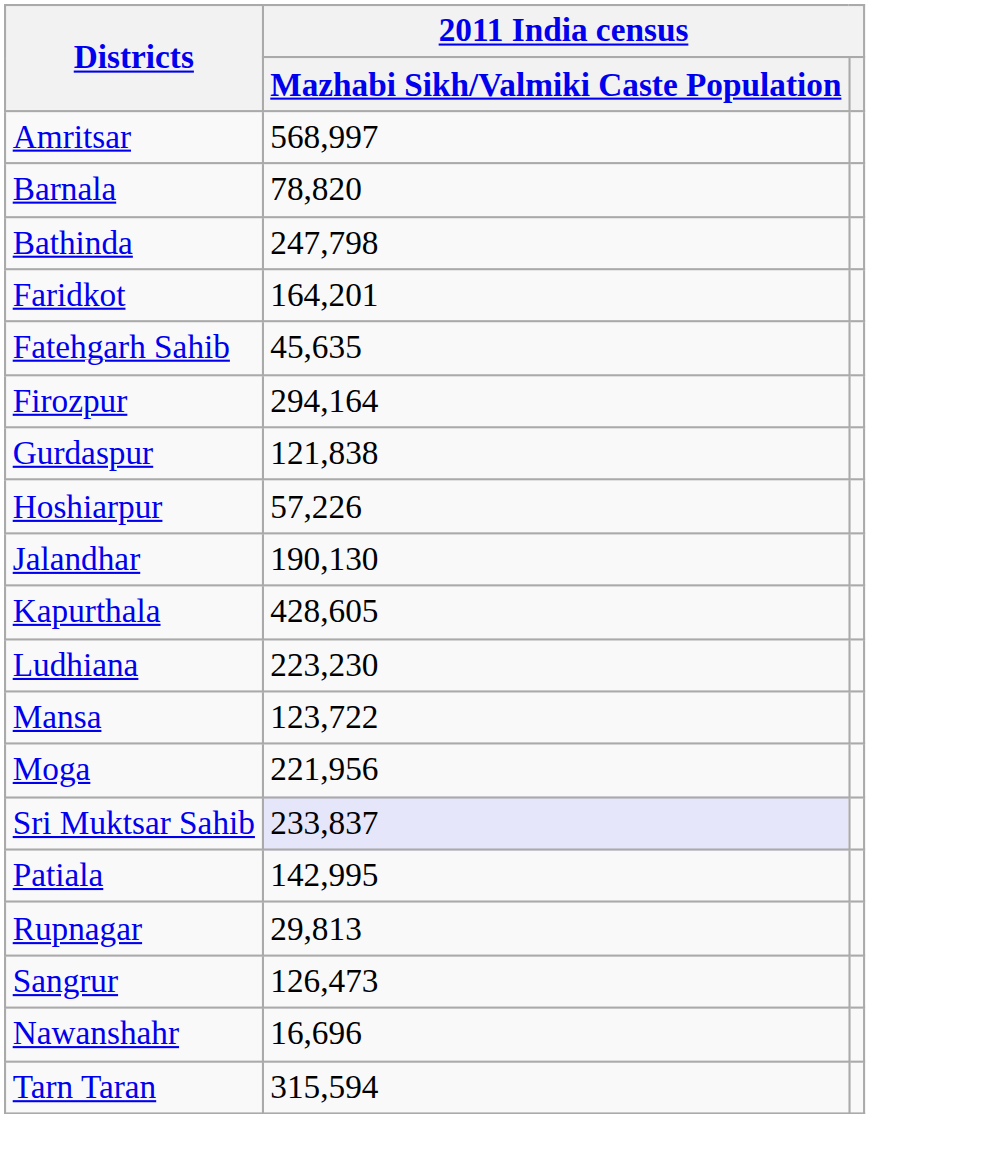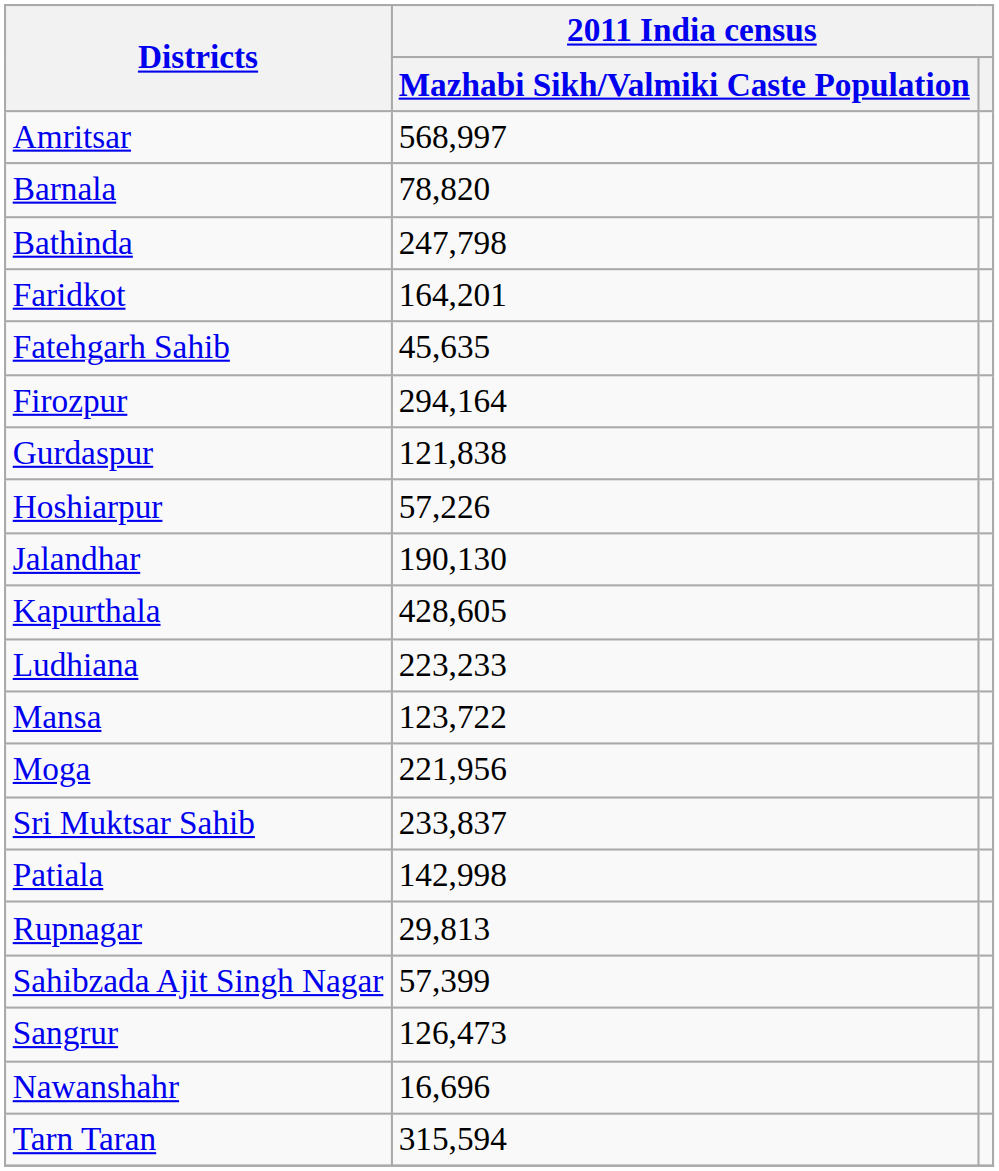Ludhiana | 2011 India census / Mazhabi Sikh/Valmiki Caste Population: 223,230 -> 223,233
Sri Muktsar Sahib | 2011 India census / Mazhabi Sikh/Valmiki Caste Population: lavender background -> no background
Patiala | 2011 India census / Mazhabi Sikh/Valmiki Caste Population: 142,995 -> 142,998
+ row: Sahibzada Ajit Singh Nagar | 57,399
